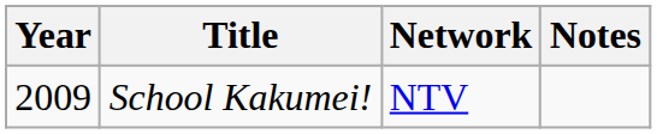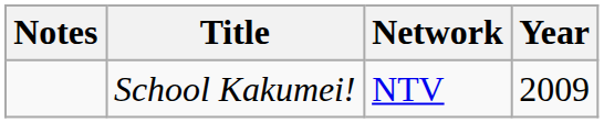columns swapped: Year <-> Notes
